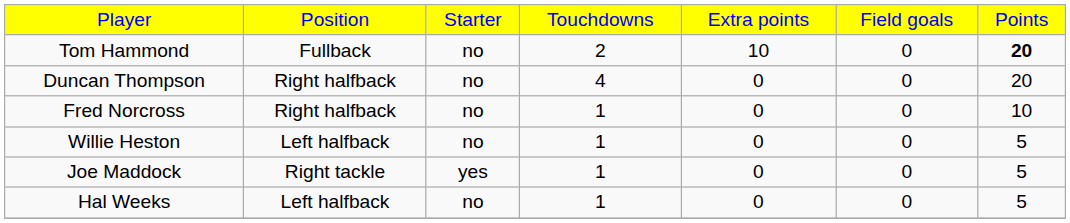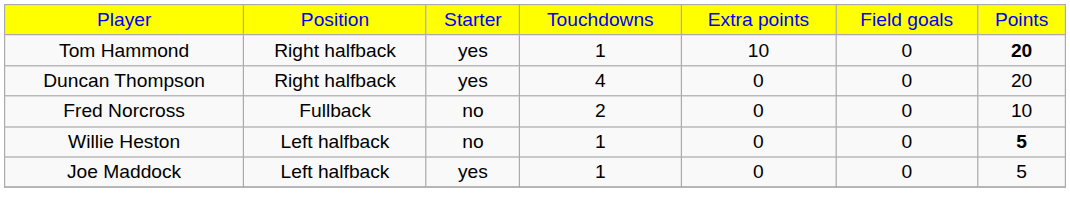Tom Hammond | column 2: Fullback -> Right halfback
Tom Hammond | column 3: no -> yes
Tom Hammond | column 4: 2 -> 1
Duncan Thompson | column 3: no -> yes
Fred Norcross | column 2: Right halfback -> Fullback
Fred Norcross | column 4: 1 -> 2
Willie Heston | column 7: normal -> bold
Joe Maddock | column 2: Right tackle -> Left halfback
- row: Hal Weeks | Left halfback | no | 1 | 0 | 0 | 5
